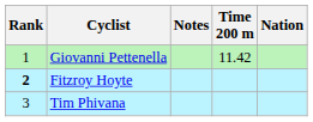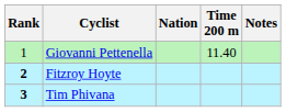columns swapped: Nation <-> Notes
Giovanni Pettenella | Time 200 m: 11.42 -> 11.40
Tim Phivana | Rank: normal -> bold
